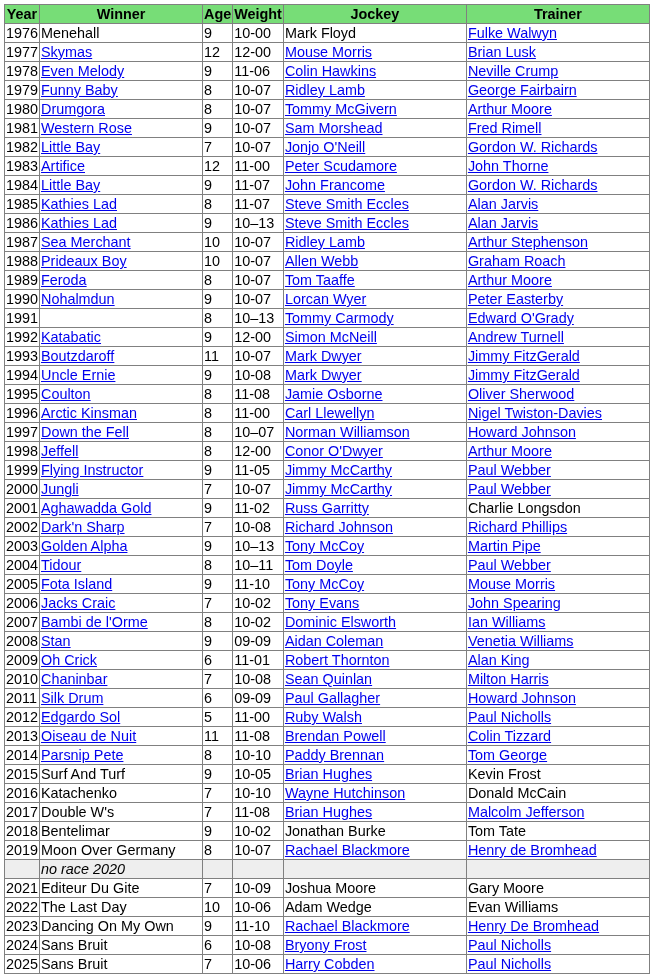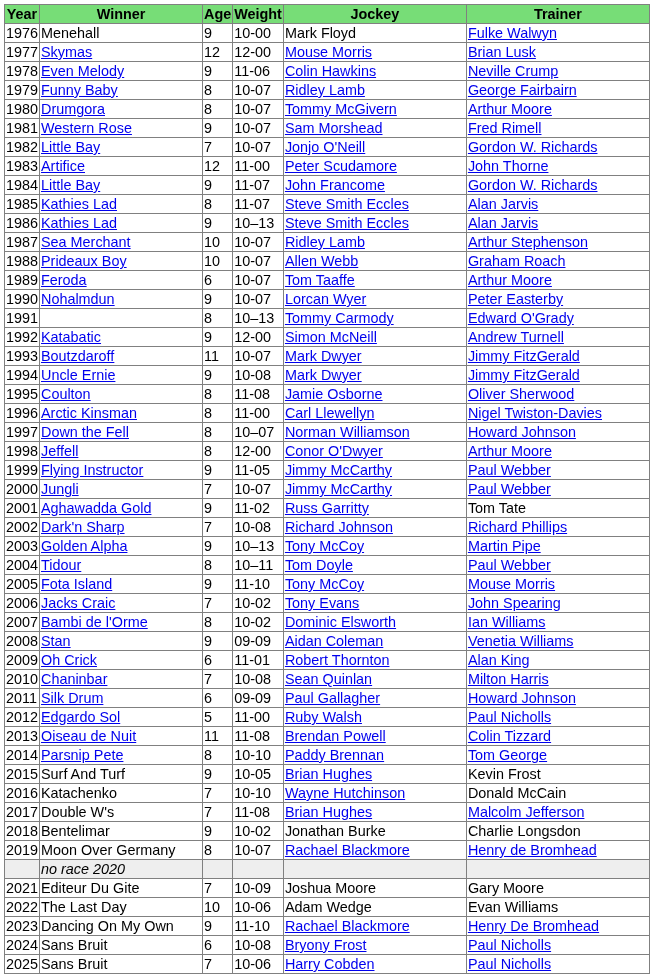Feroda | Age: 8 -> 6
Aghawadda Gold | Trainer: Charlie Longsdon -> Tom Tate
Bentelimar | Trainer: Tom Tate -> Charlie Longsdon
